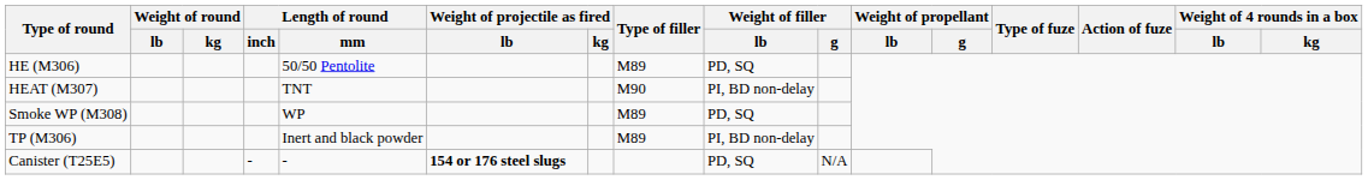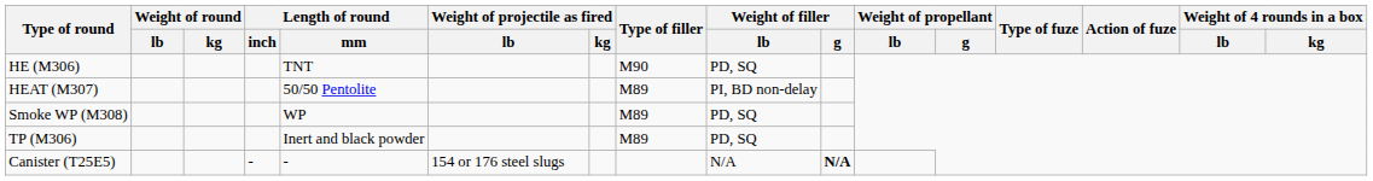HE (M306) | Length of round / mm: 50/50 Pentolite -> TNT
HE (M306) | Type of filler: M89 -> M90
HEAT (M307) | Length of round / mm: TNT -> 50/50 Pentolite
HEAT (M307) | Type of filler: M90 -> M89
TP (M306) | Weight of filler / lb: PI, BD non-delay -> PD, SQ
Canister (T25E5) | Weight of projectile as fired / lb: bold -> normal
Canister (T25E5) | Weight of filler / lb: PD, SQ -> N/A
Canister (T25E5) | Weight of filler / g: normal -> bold
